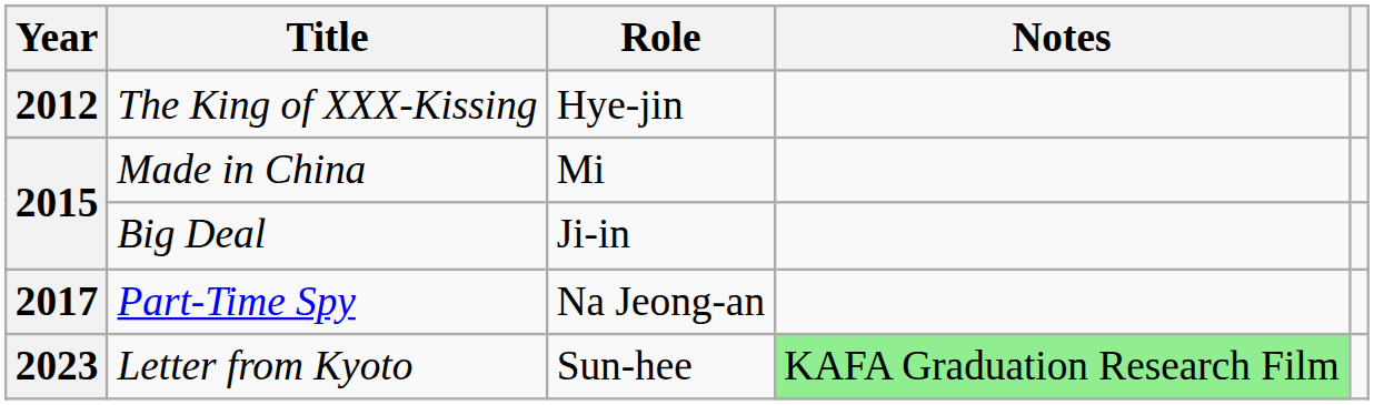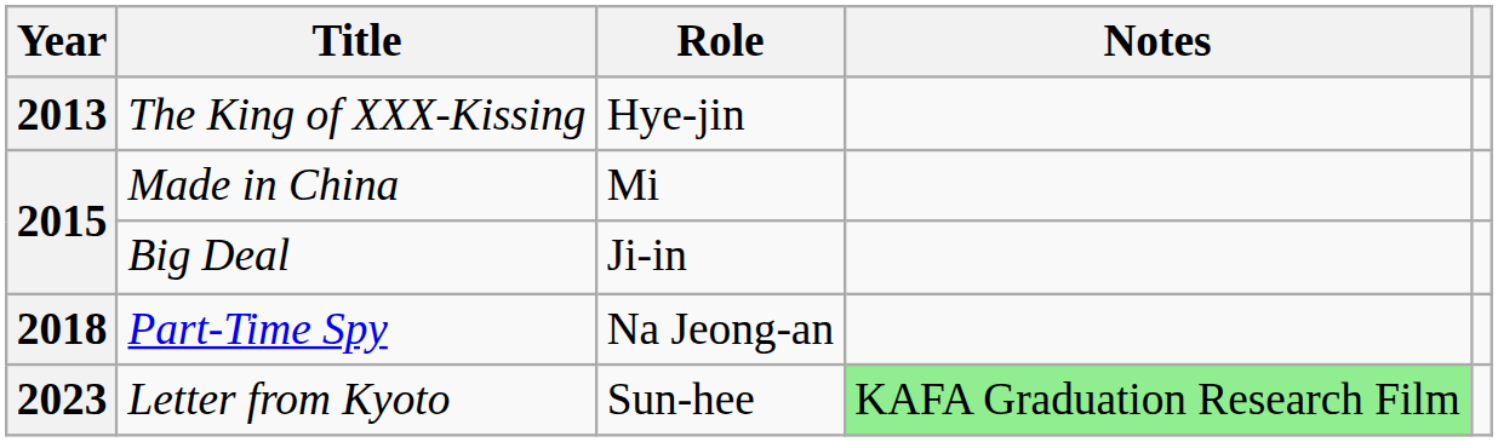The King of XXX-Kissing | Year: 2012 -> 2013
Part-Time Spy | Year: 2017 -> 2018
